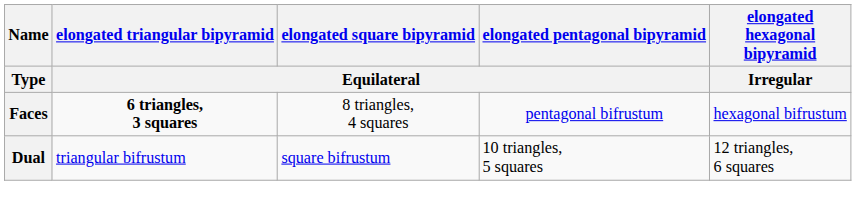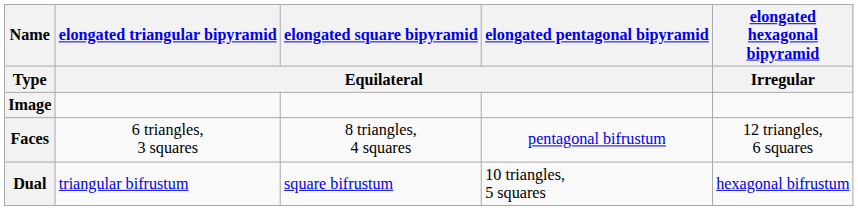+ row: Image
Faces | elongated triangular bipyramid / Equilateral: bold -> normal
Faces | elongated hexagonal bipyramid / Irregular: hexagonal bifrustum -> 12 triangles, 6 squares
Dual | elongated hexagonal bipyramid / Irregular: 12 triangles, 6 squares -> hexagonal bifrustum
